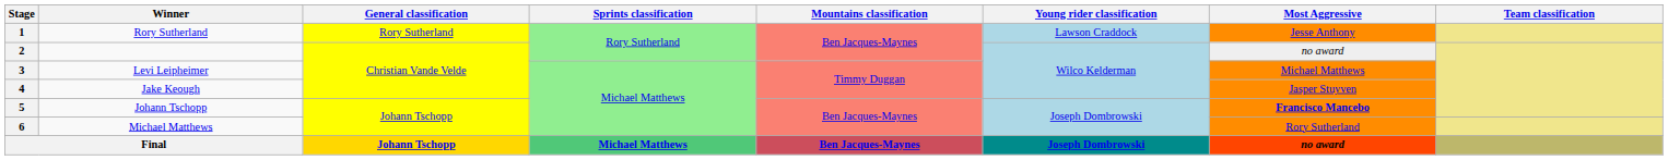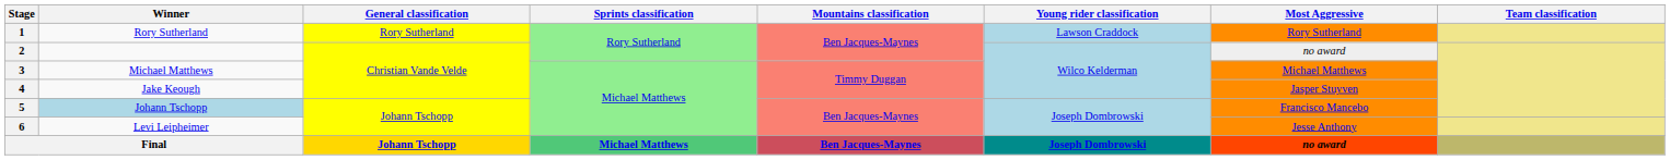1 | Most Aggressive: Jesse Anthony -> Rory Sutherland
3 | Winner: Levi Leipheimer -> Michael Matthews
5 | Winner: no background -> lightblue background
5 | Most Aggressive: bold -> normal
6 | Winner: Michael Matthews -> Levi Leipheimer
6 | Most Aggressive: Rory Sutherland -> Jesse Anthony
